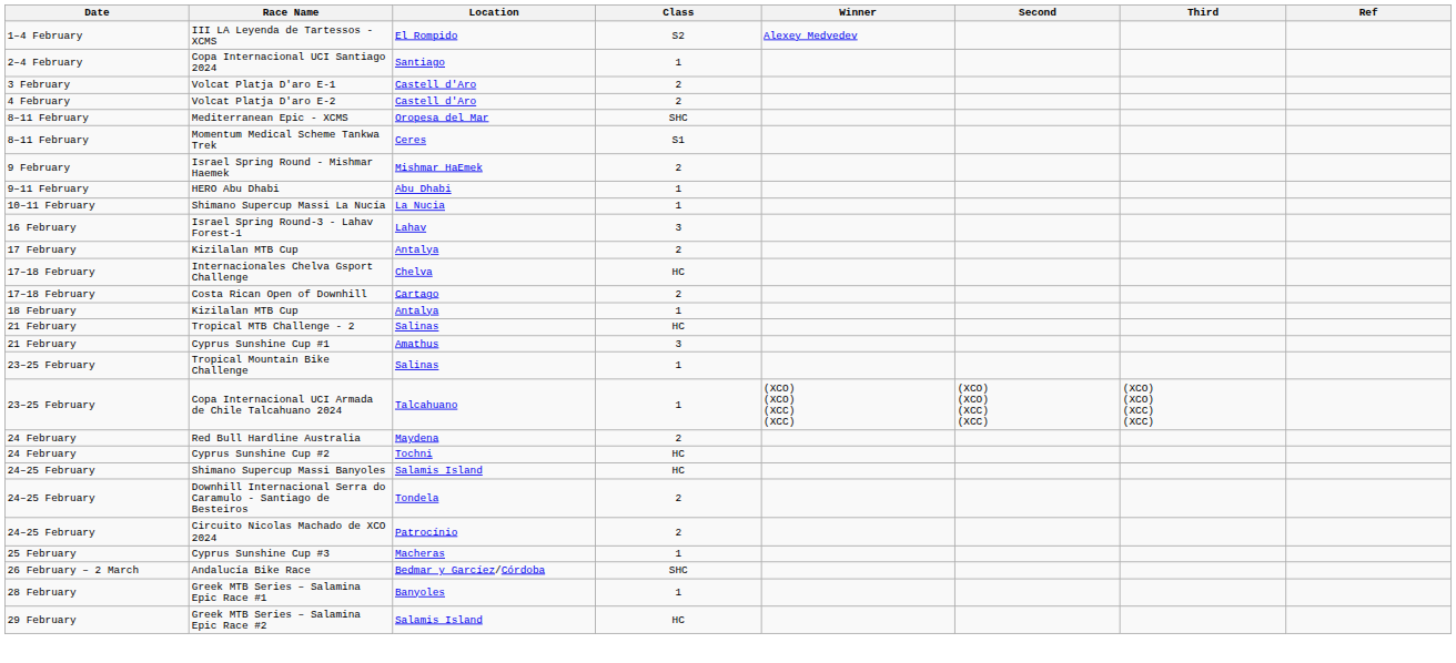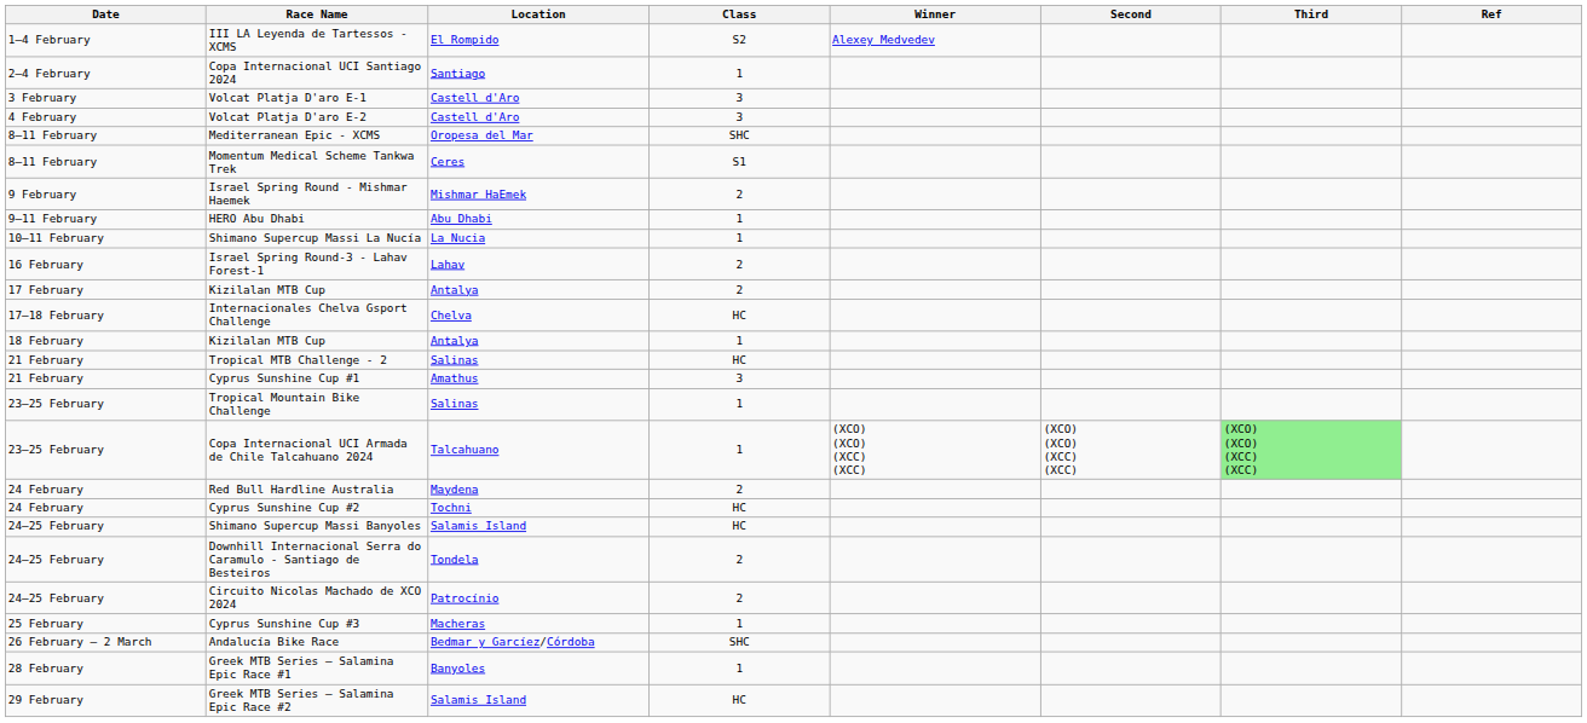Volcat Platja D'aro E-1 | Class: 2 -> 3
Volcat Platja D'aro E-2 | Class: 2 -> 3
Israel Spring Round-3 - Lahav Forest-1 | Class: 3 -> 2
- row: 17–18 February | Costa Rican Open of Downhill | Cartago | 2
Copa Internacional UCI Armada de Chile Talcahuano 2024 | Third: no background -> lightgreen background
